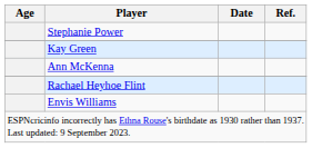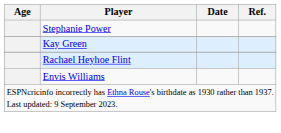- row: Ann McKenna
